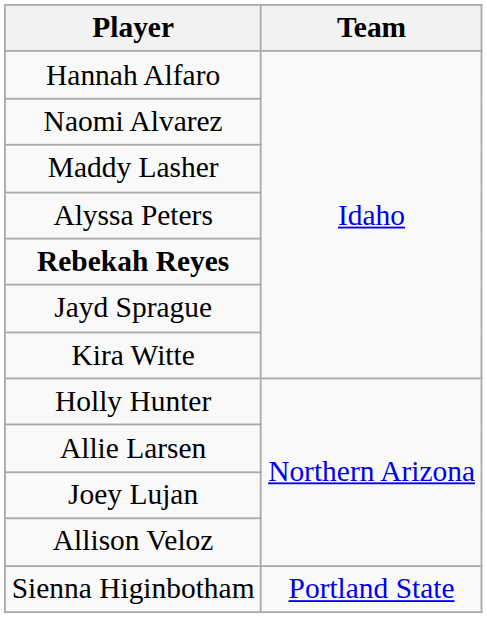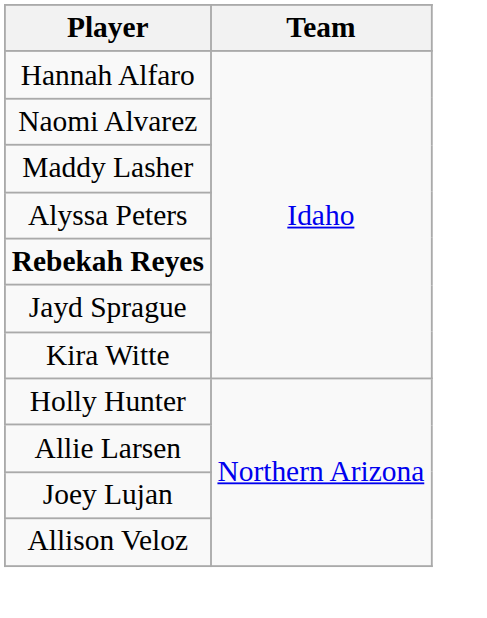- row: Sienna Higinbotham | Portland State
